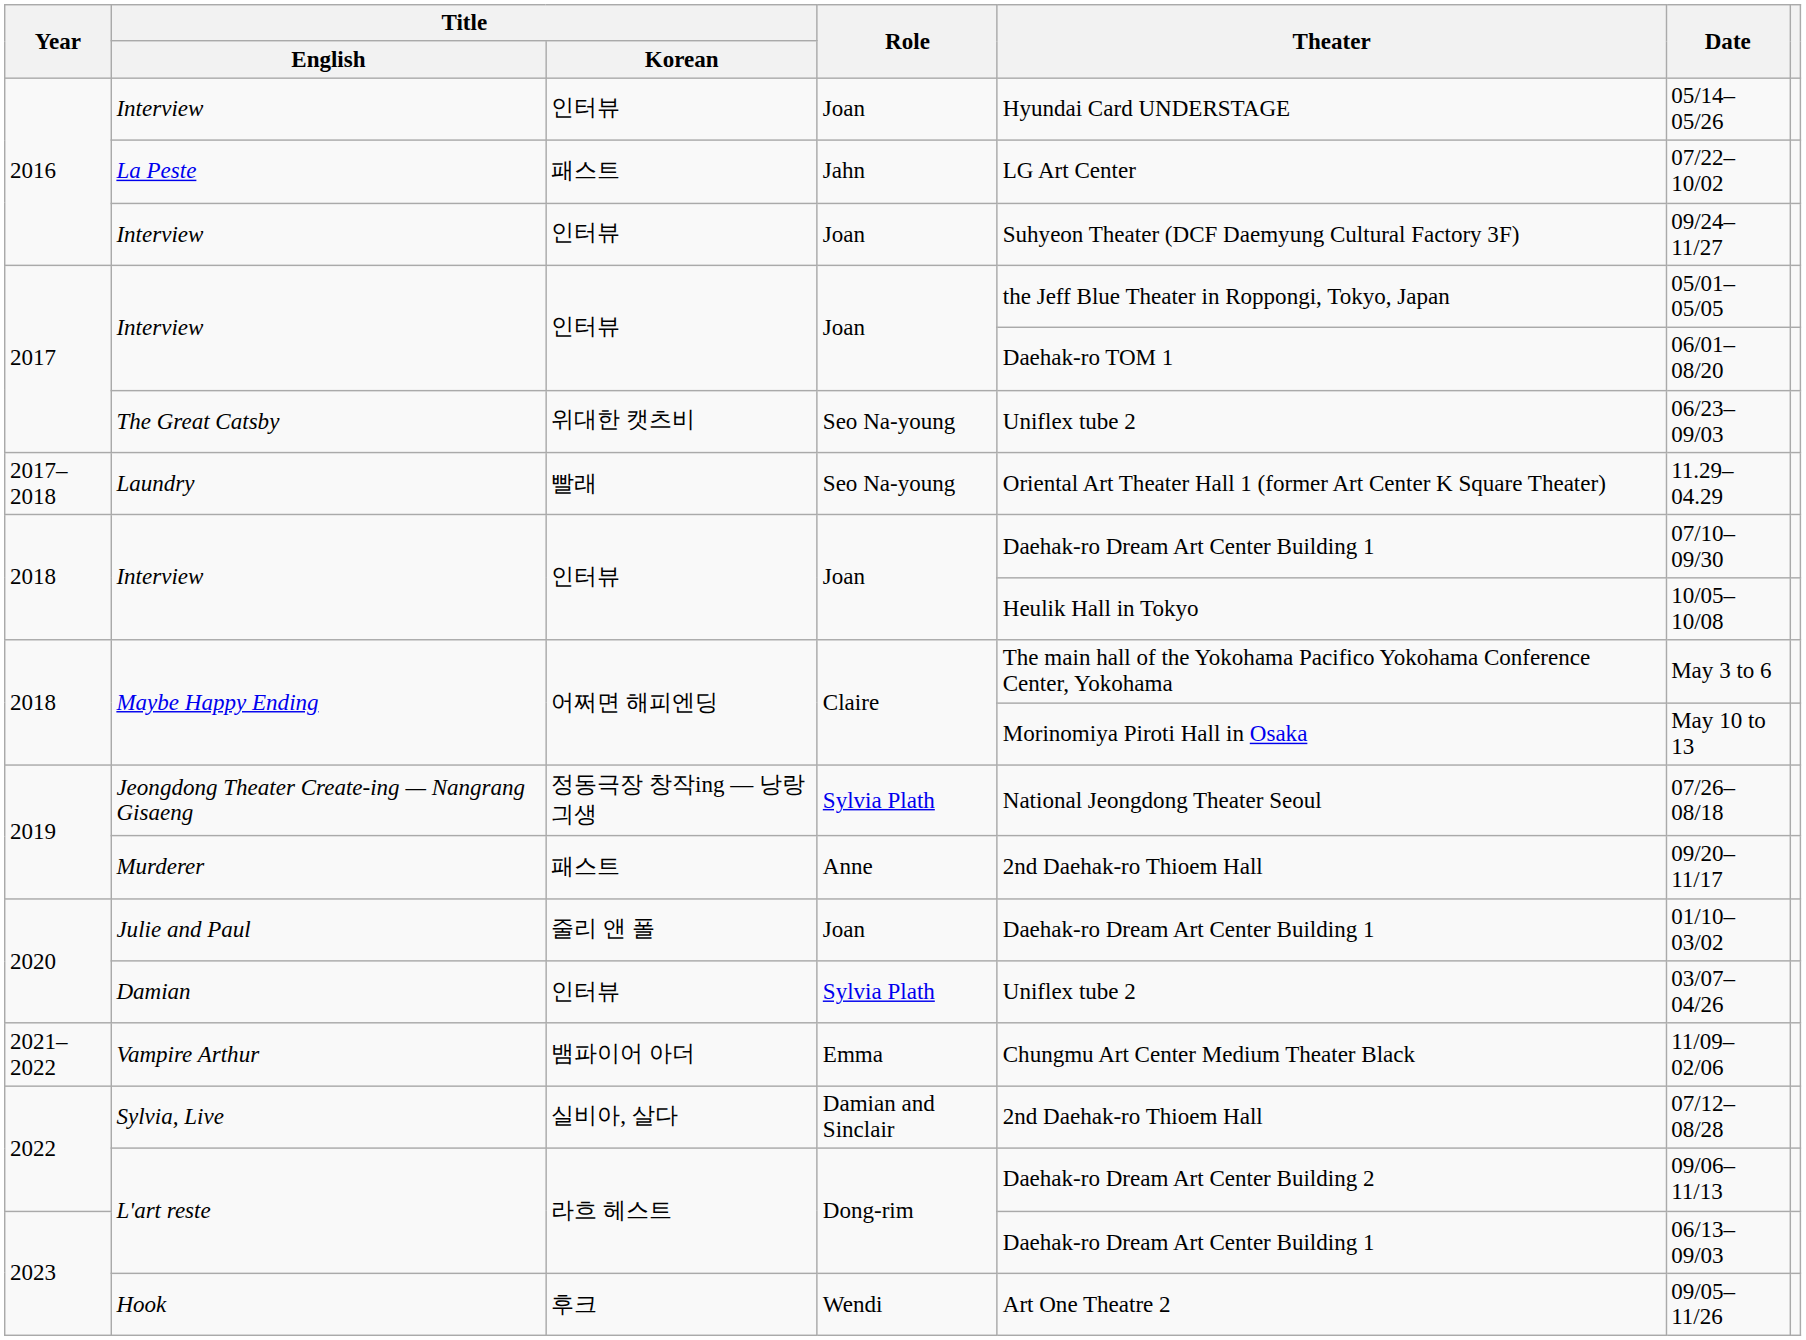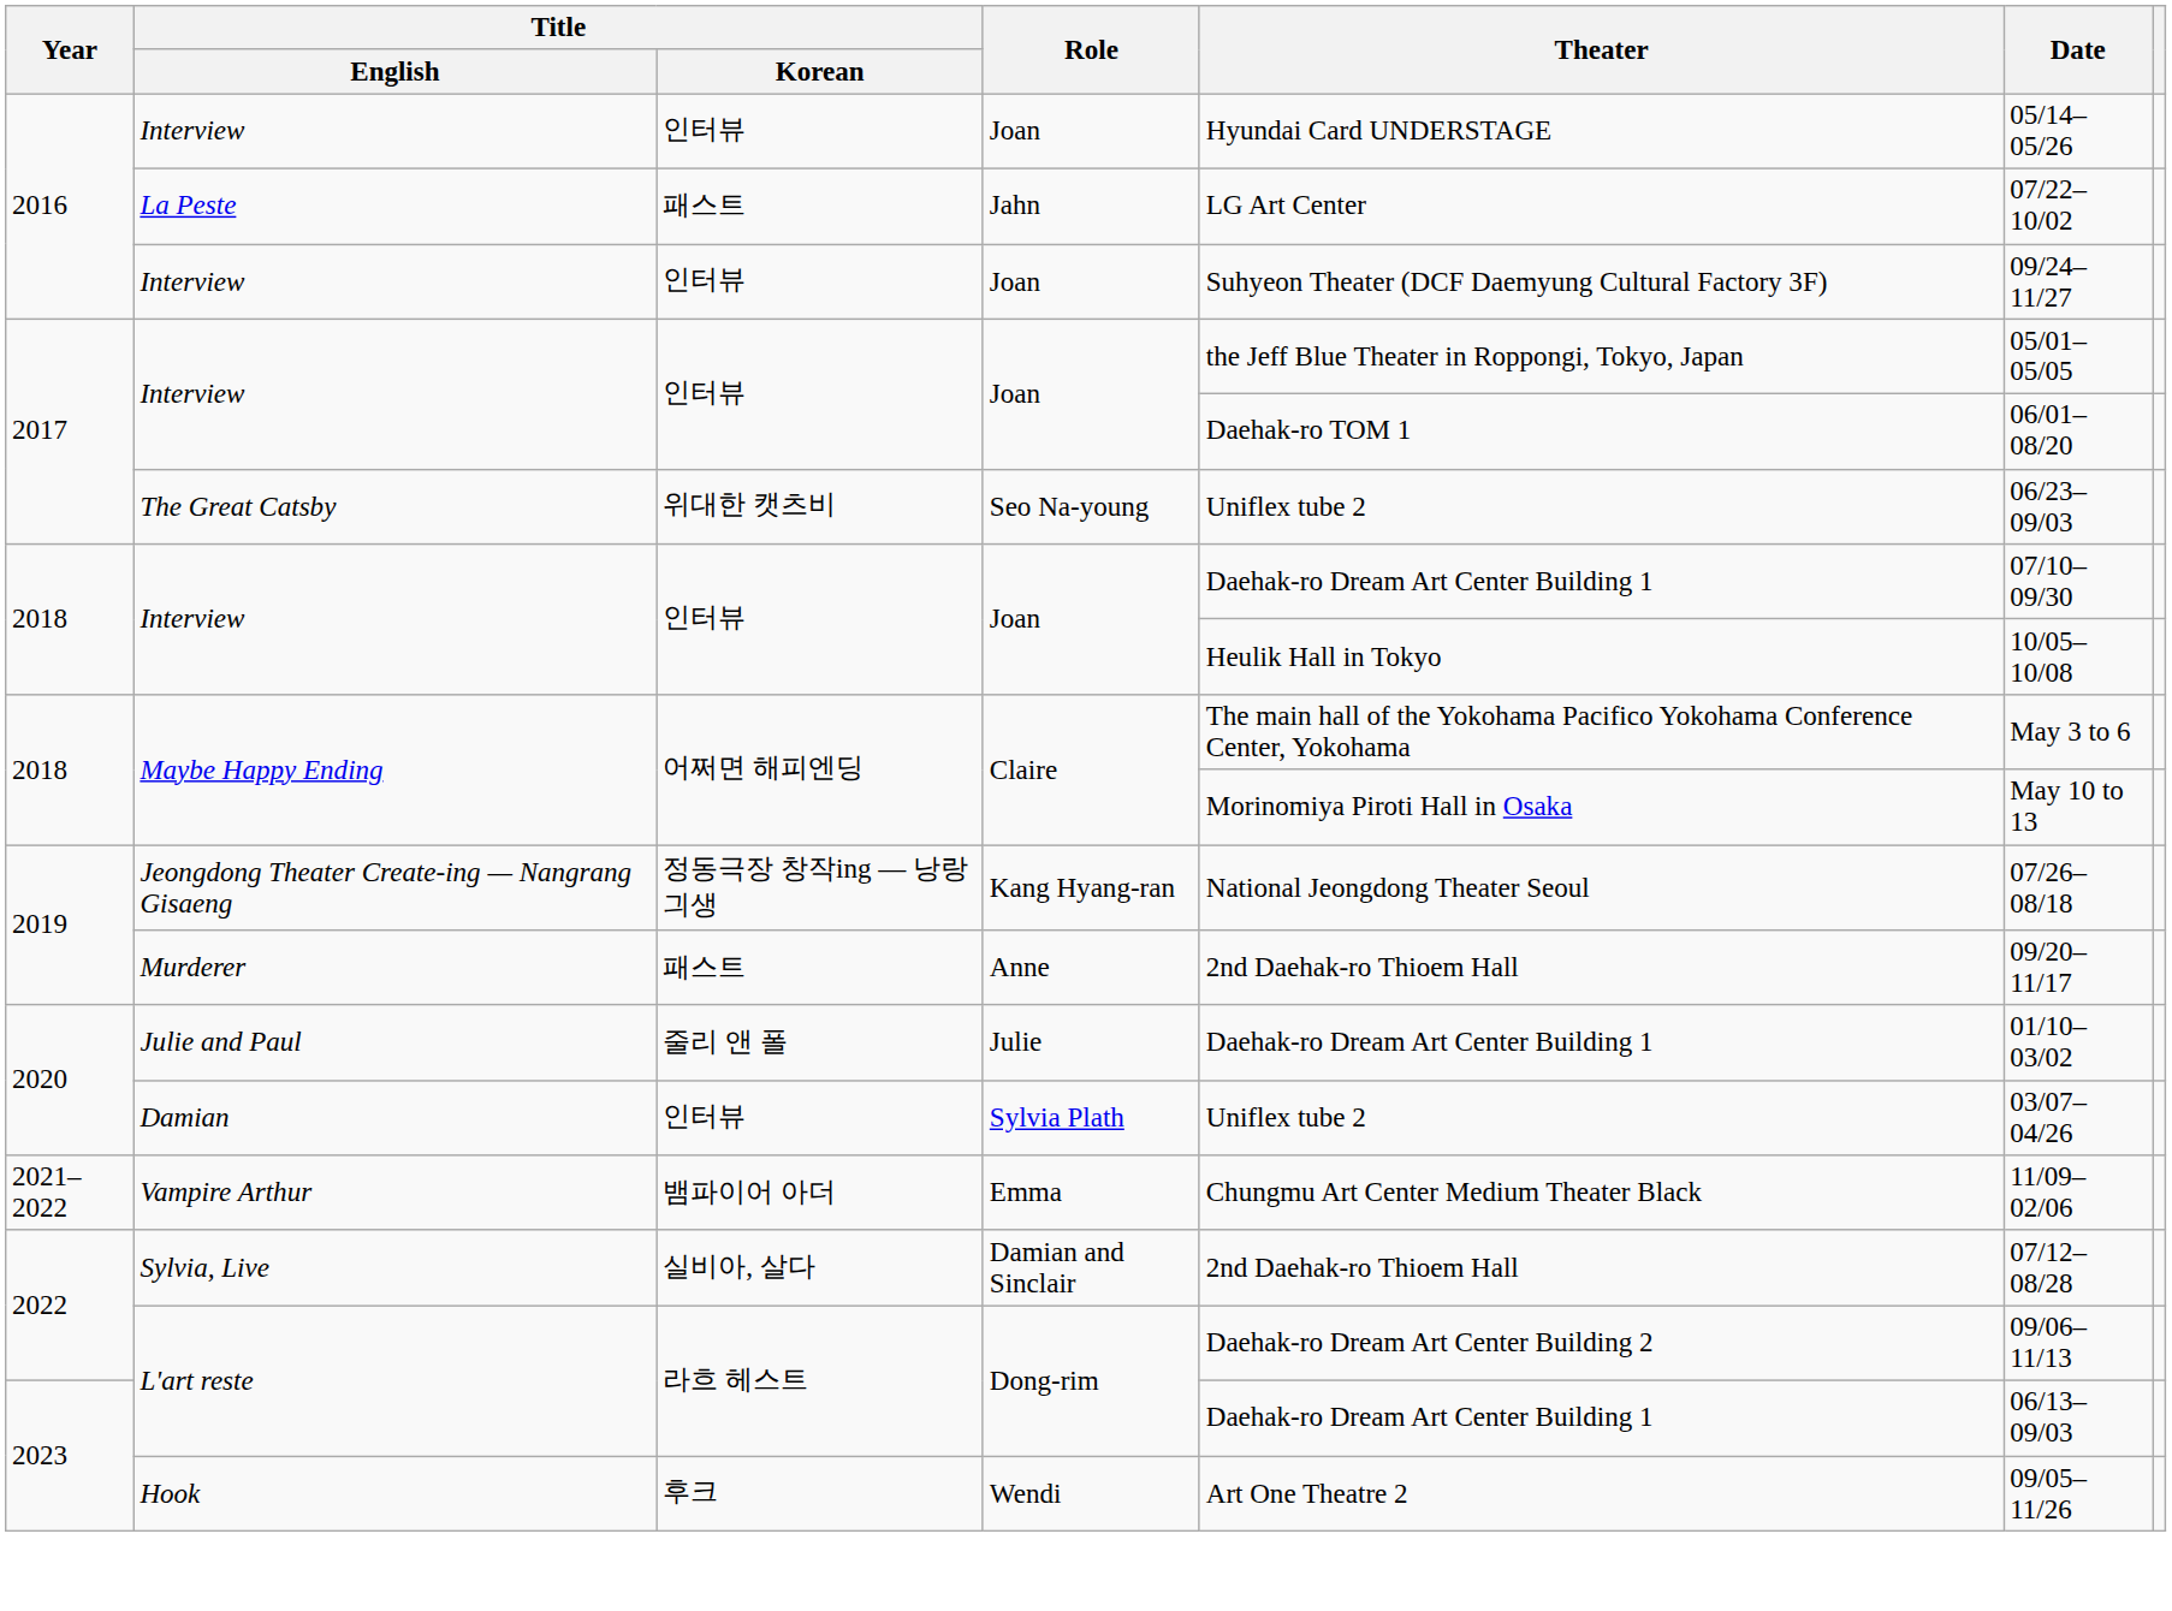- row: 2017–2018 | Laundry | 빨래 | Seo Na-young | Oriental Art Theater Hall 1 (former Art Center K Square Theater) | 11.29–04.29
Jeongdong Theater Create-ing — Nangrang Gisaeng | Role: Sylvia Plath -> Kang Hyang-ran
Julie and Paul | Role: Joan -> Julie
